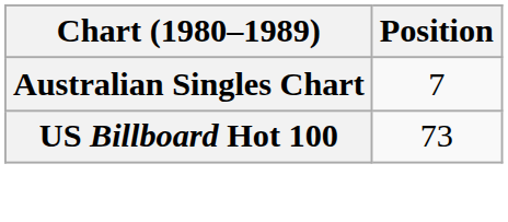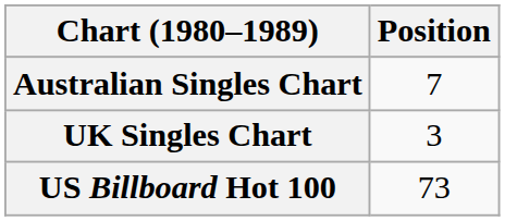+ row: UK Singles Chart | 3
